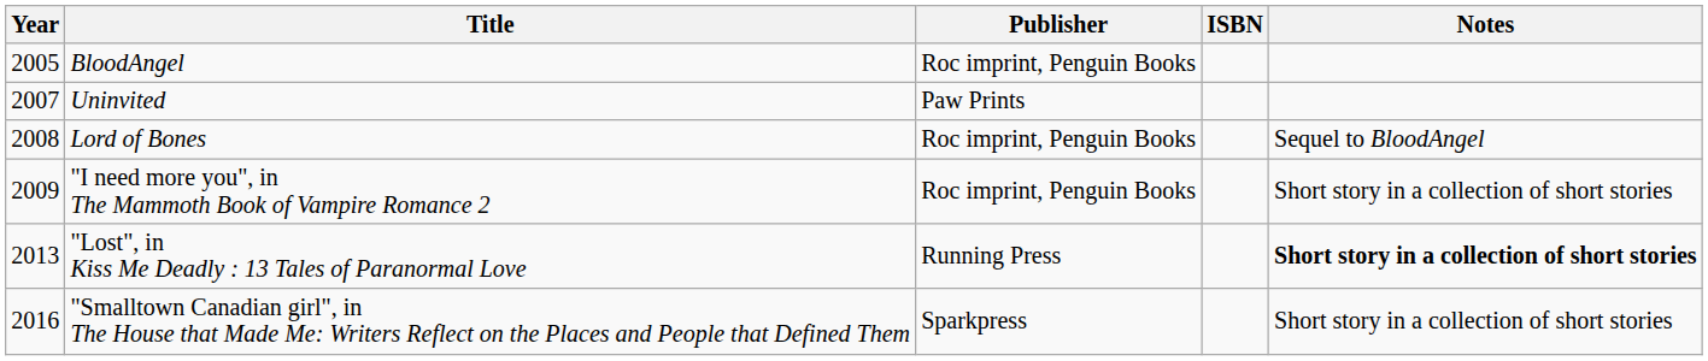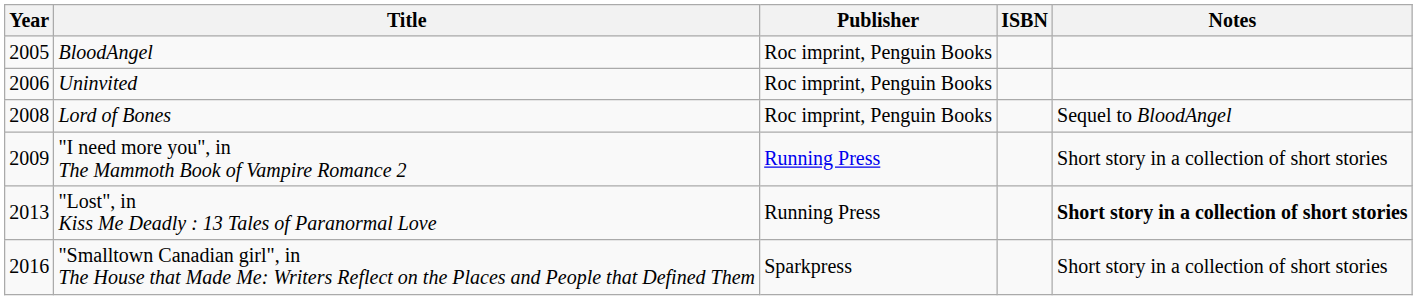Uninvited | Year: 2007 -> 2006
Uninvited | Publisher: Paw Prints -> Roc imprint, Penguin Books
"I need more you", in The Mammoth Book of Vampire Romance 2 | Publisher: Roc imprint, Penguin Books -> Running Press
